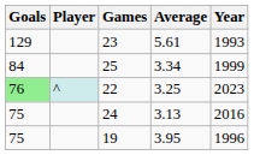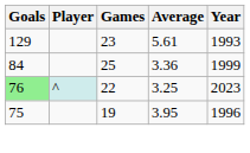25 | Average: 3.34 -> 3.36
- row: 75 | 24 | 3.13 | 2016
